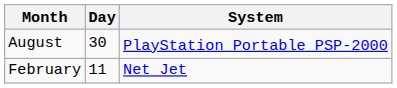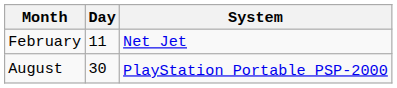rows swapped: February <-> August
